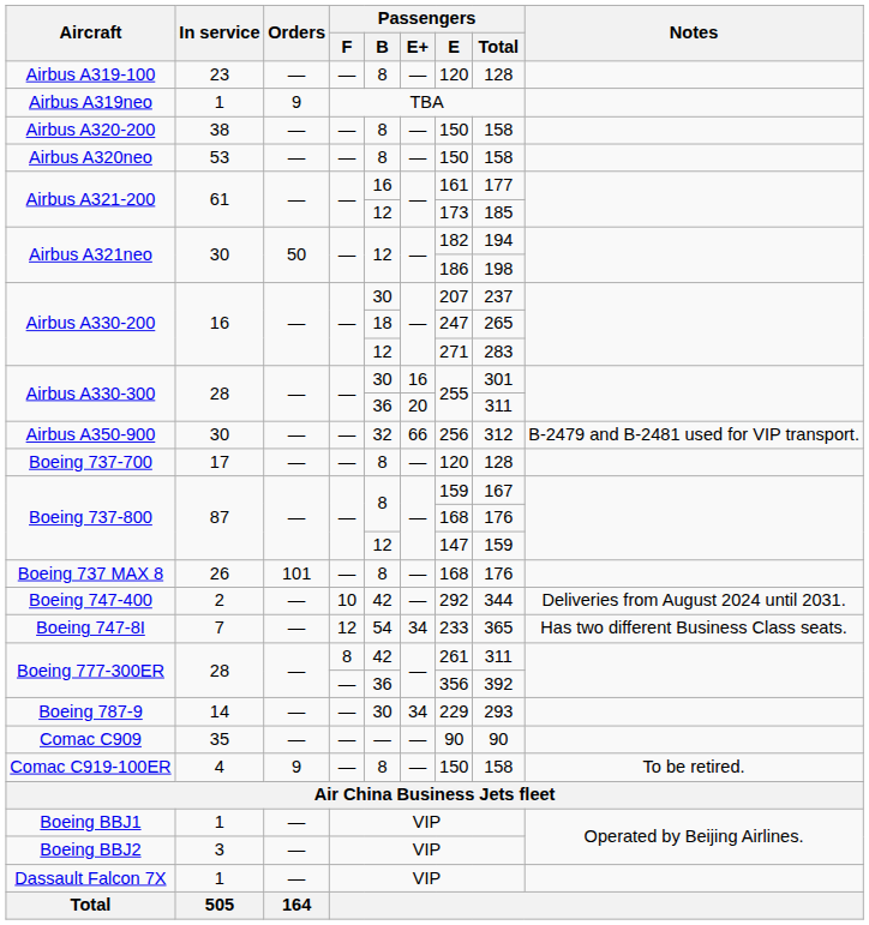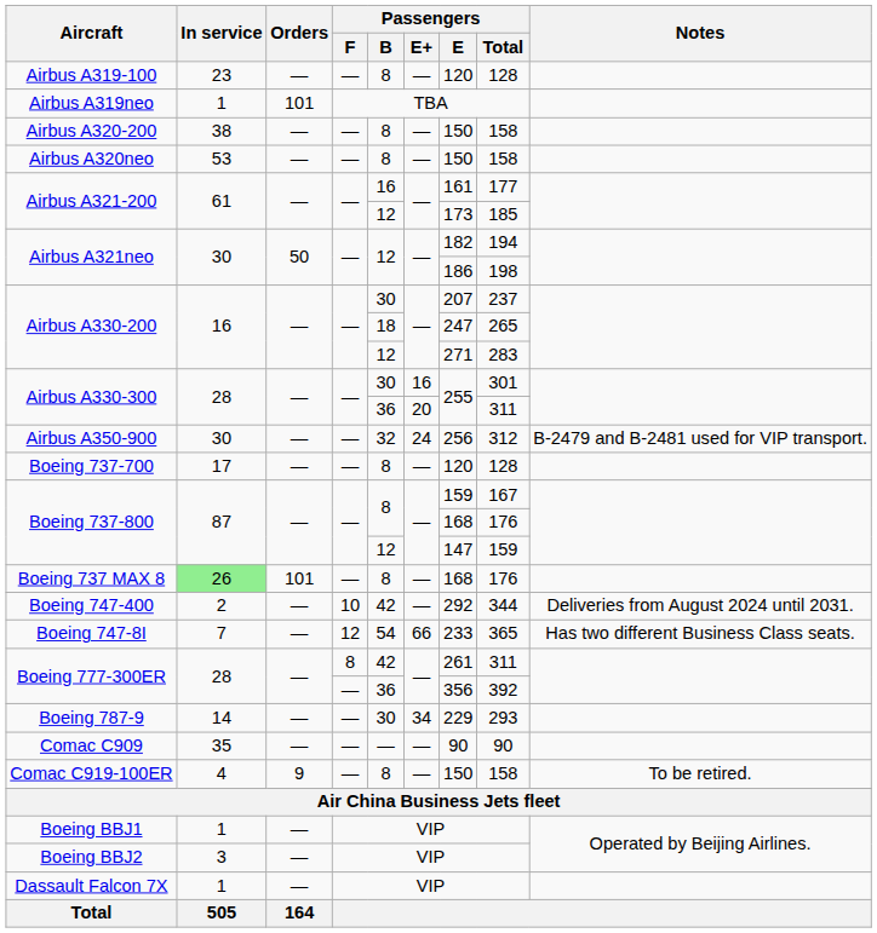Airbus A319neo | Orders: 9 -> 101
Airbus A350-900 | Passengers / E+: 66 -> 24
Boeing 737 MAX 8 | In service: no background -> lightgreen background
Boeing 747-8I | Passengers / E+: 34 -> 66
